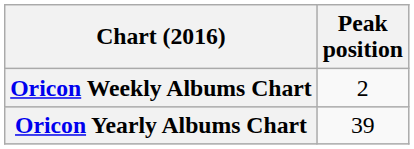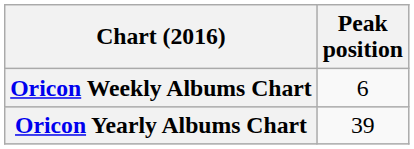Oricon Weekly Albums Chart | Peak position: 2 -> 6
